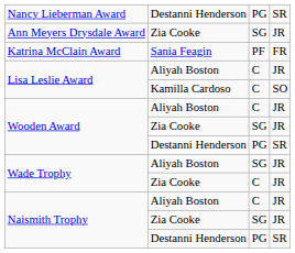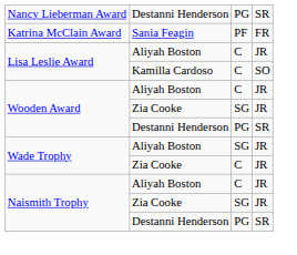- row: Ann Meyers Drysdale Award | Zia Cooke | SG | JR
